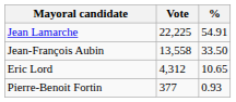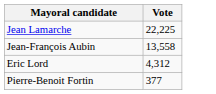- column: % | 54.91 | 33.50 | 10.65 | 0.93
